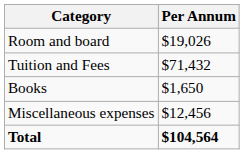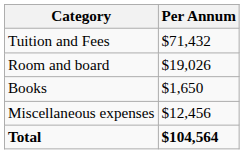rows swapped: Tuition and Fees <-> Room and board
